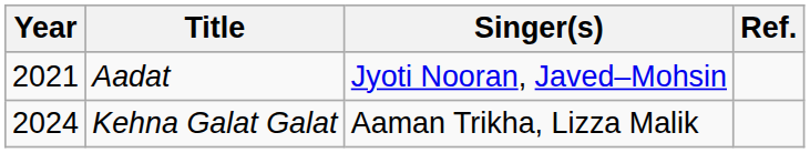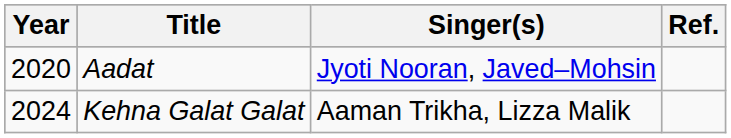Aadat | Year: 2021 -> 2020
